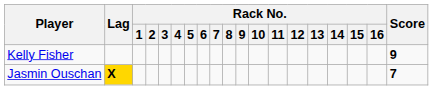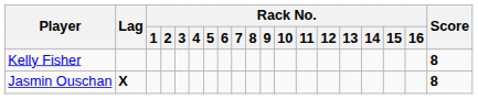Kelly Fisher | Score: 9 -> 8
Jasmin Ouschan | Lag: gold background -> no background
Jasmin Ouschan | Score: 7 -> 8
